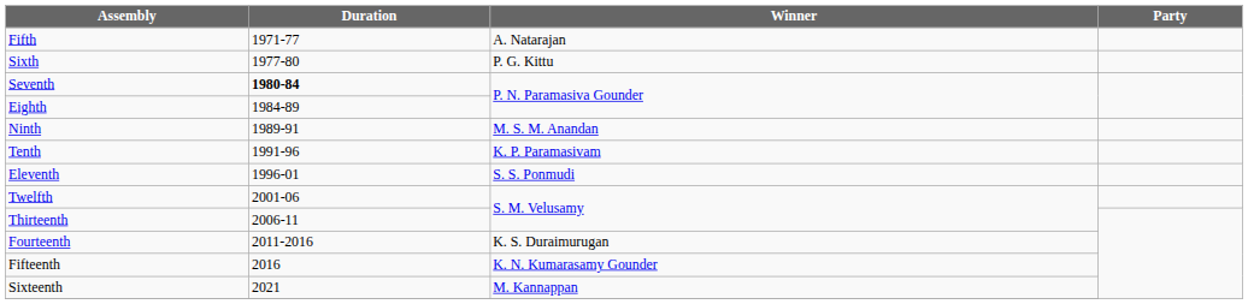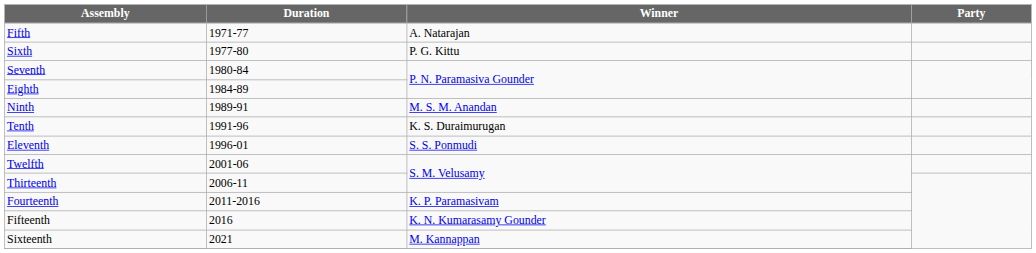Seventh | Duration: bold -> normal
Tenth | Winner: K. P. Paramasivam -> K. S. Duraimurugan
Fourteenth | Winner: K. S. Duraimurugan -> K. P. Paramasivam
